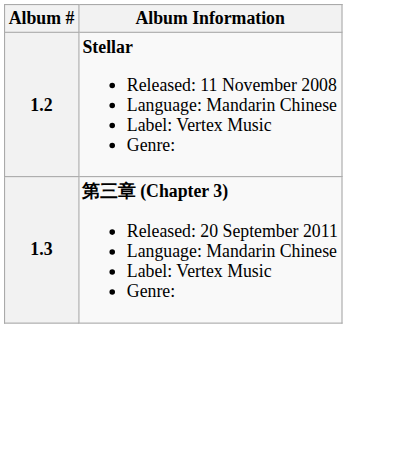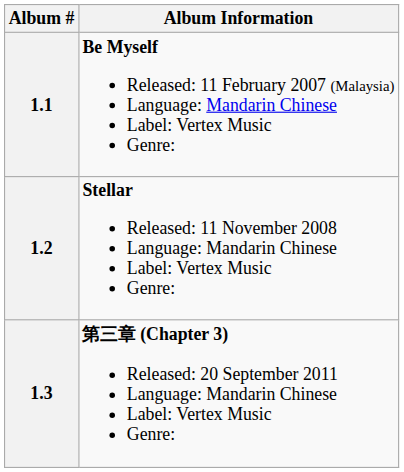+ row: 1.1 | Be Myself Released: 11 February 2007 (Malaysia) Language: Mandarin Chinese Label: Vertex Music Genre:
